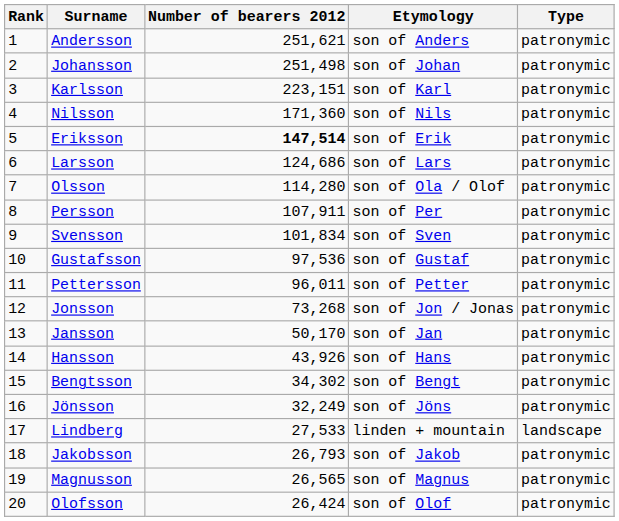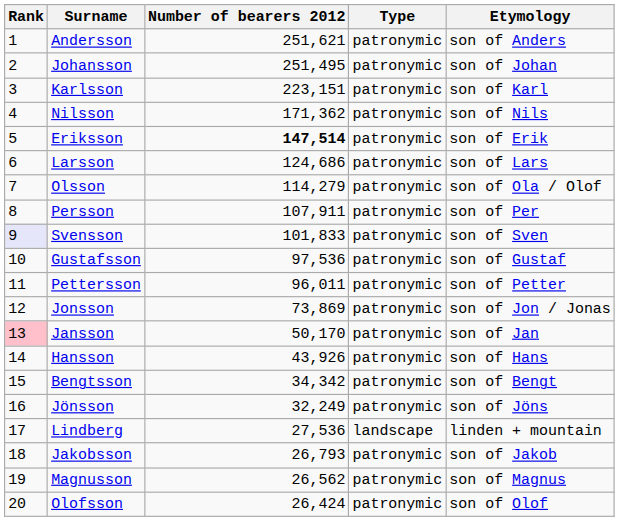columns swapped: Type <-> Etymology
Johansson | Number of bearers 2012: 251,498 -> 251,495
Nilsson | Number of bearers 2012: 171,360 -> 171,362
Olsson | Number of bearers 2012: 114,280 -> 114,279
Svensson | Rank: no background -> lavender background
Svensson | Number of bearers 2012: 101,834 -> 101,833
Jonsson | Number of bearers 2012: 73,268 -> 73,869
Jansson | Rank: no background -> pink background
Bengtsson | Number of bearers 2012: 34,302 -> 34,342
Lindberg | Number of bearers 2012: 27,533 -> 27,536
Magnusson | Number of bearers 2012: 26,565 -> 26,562
